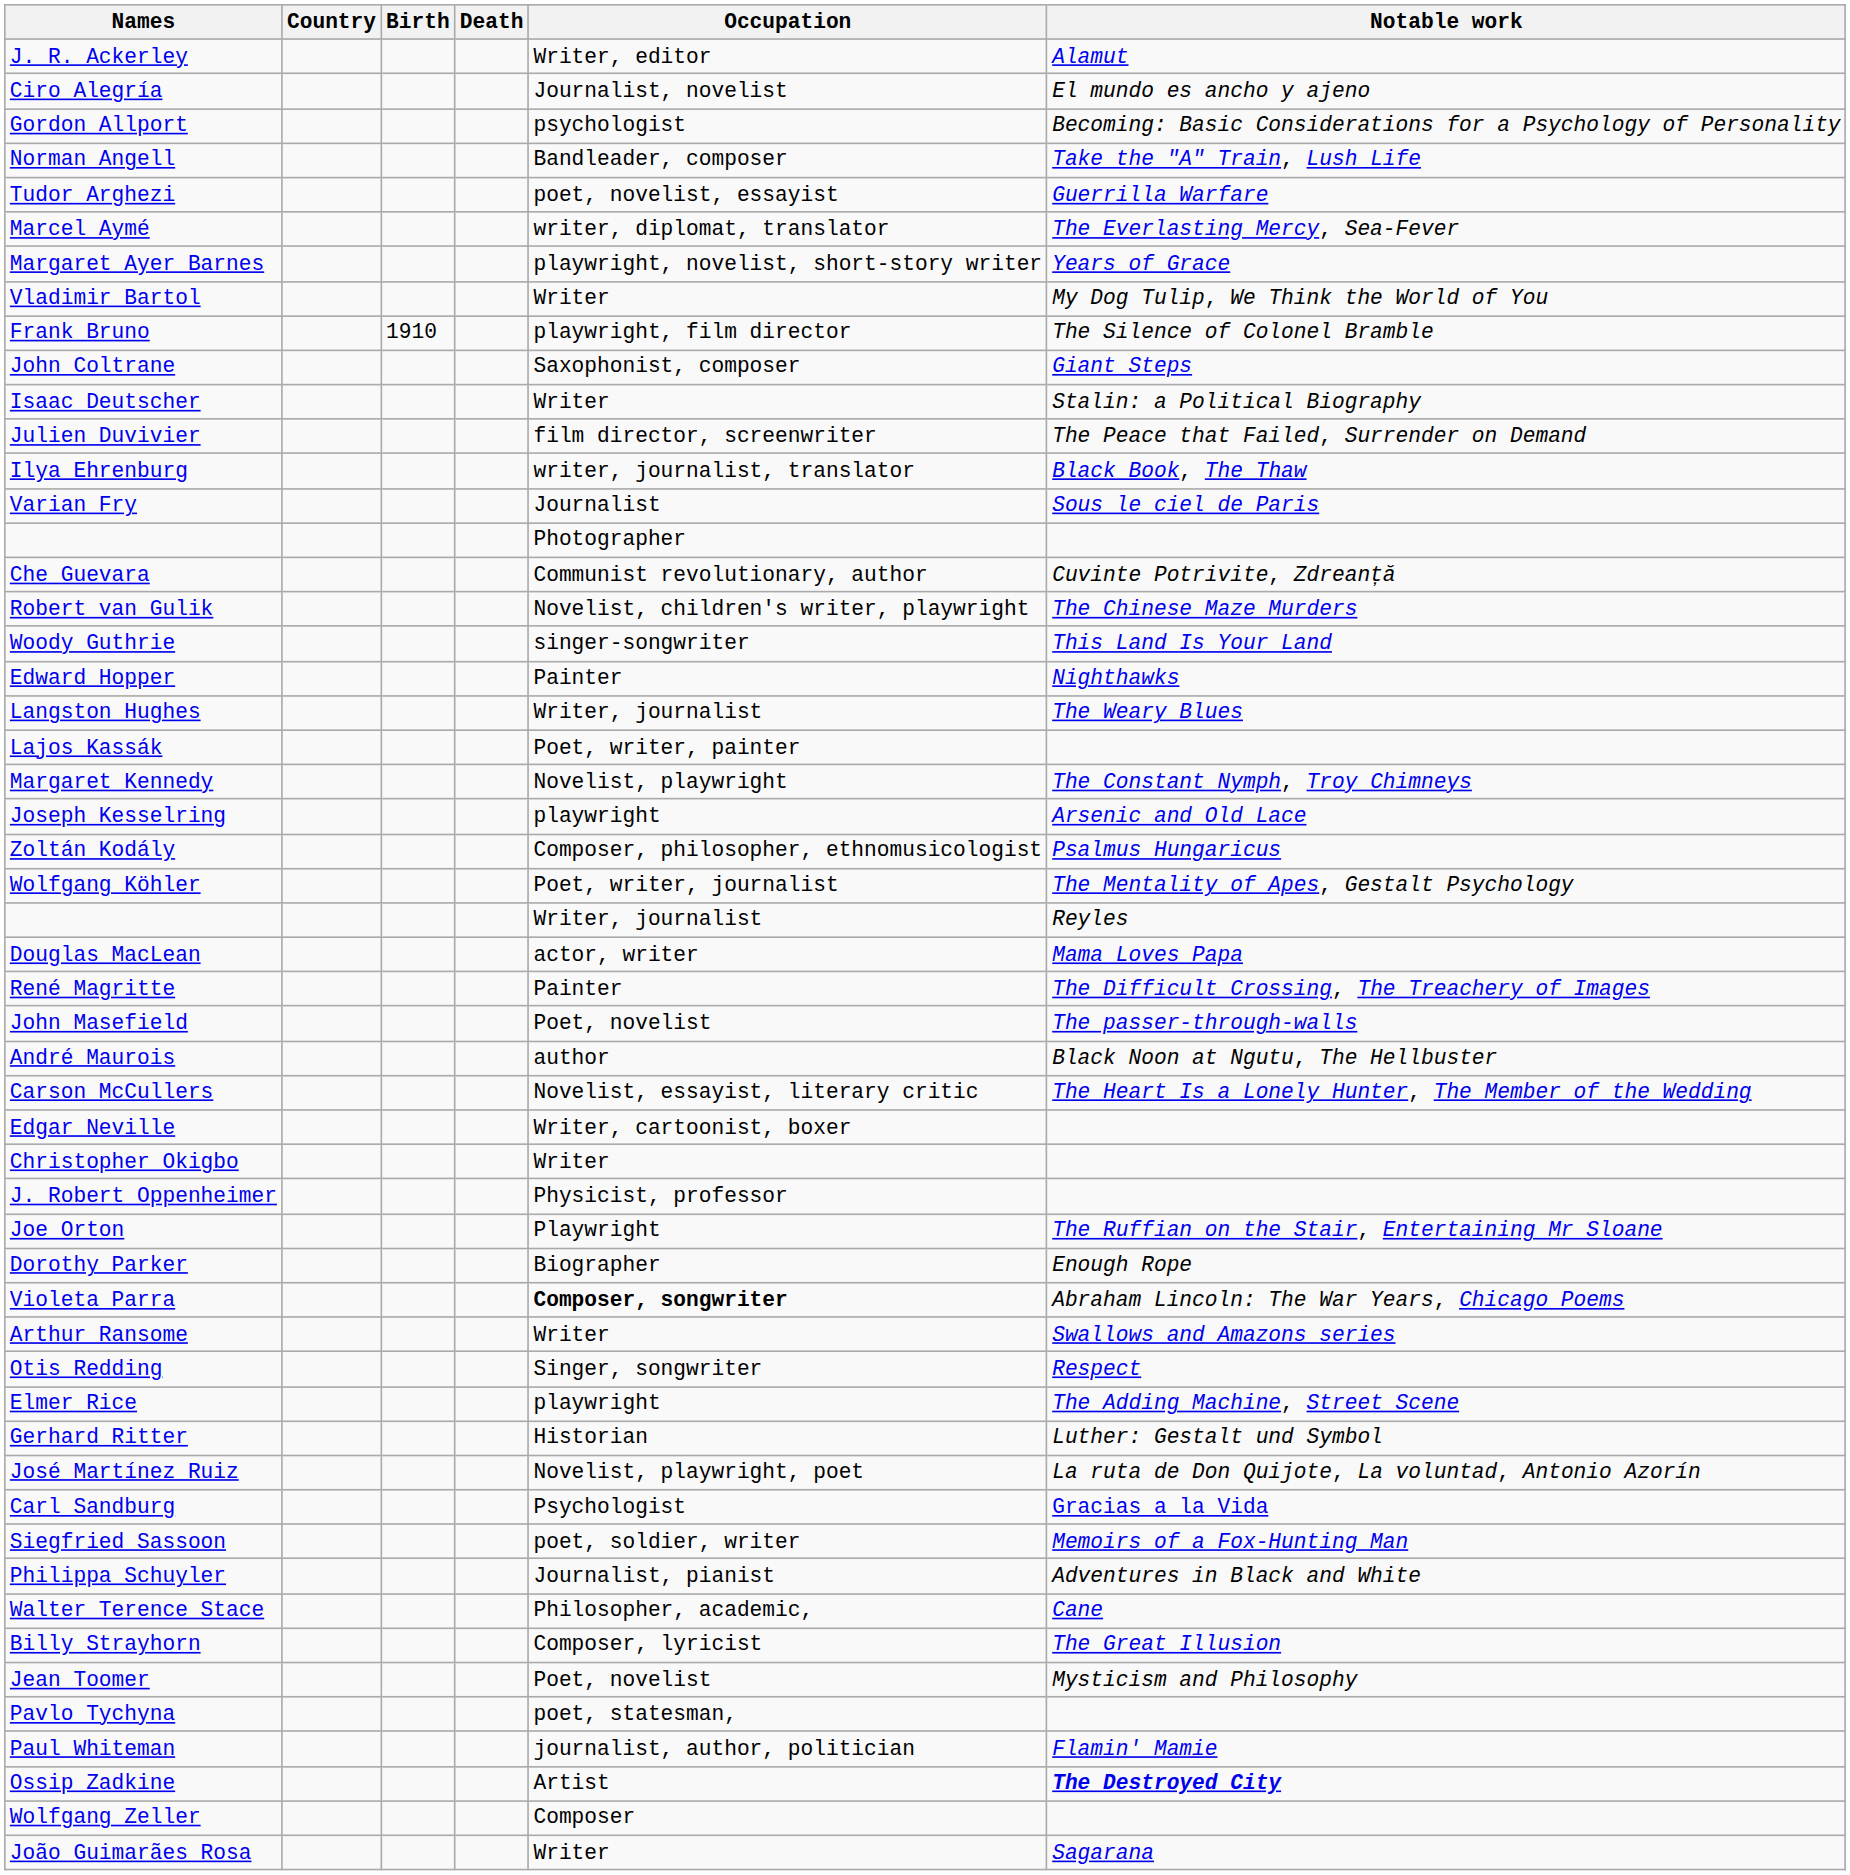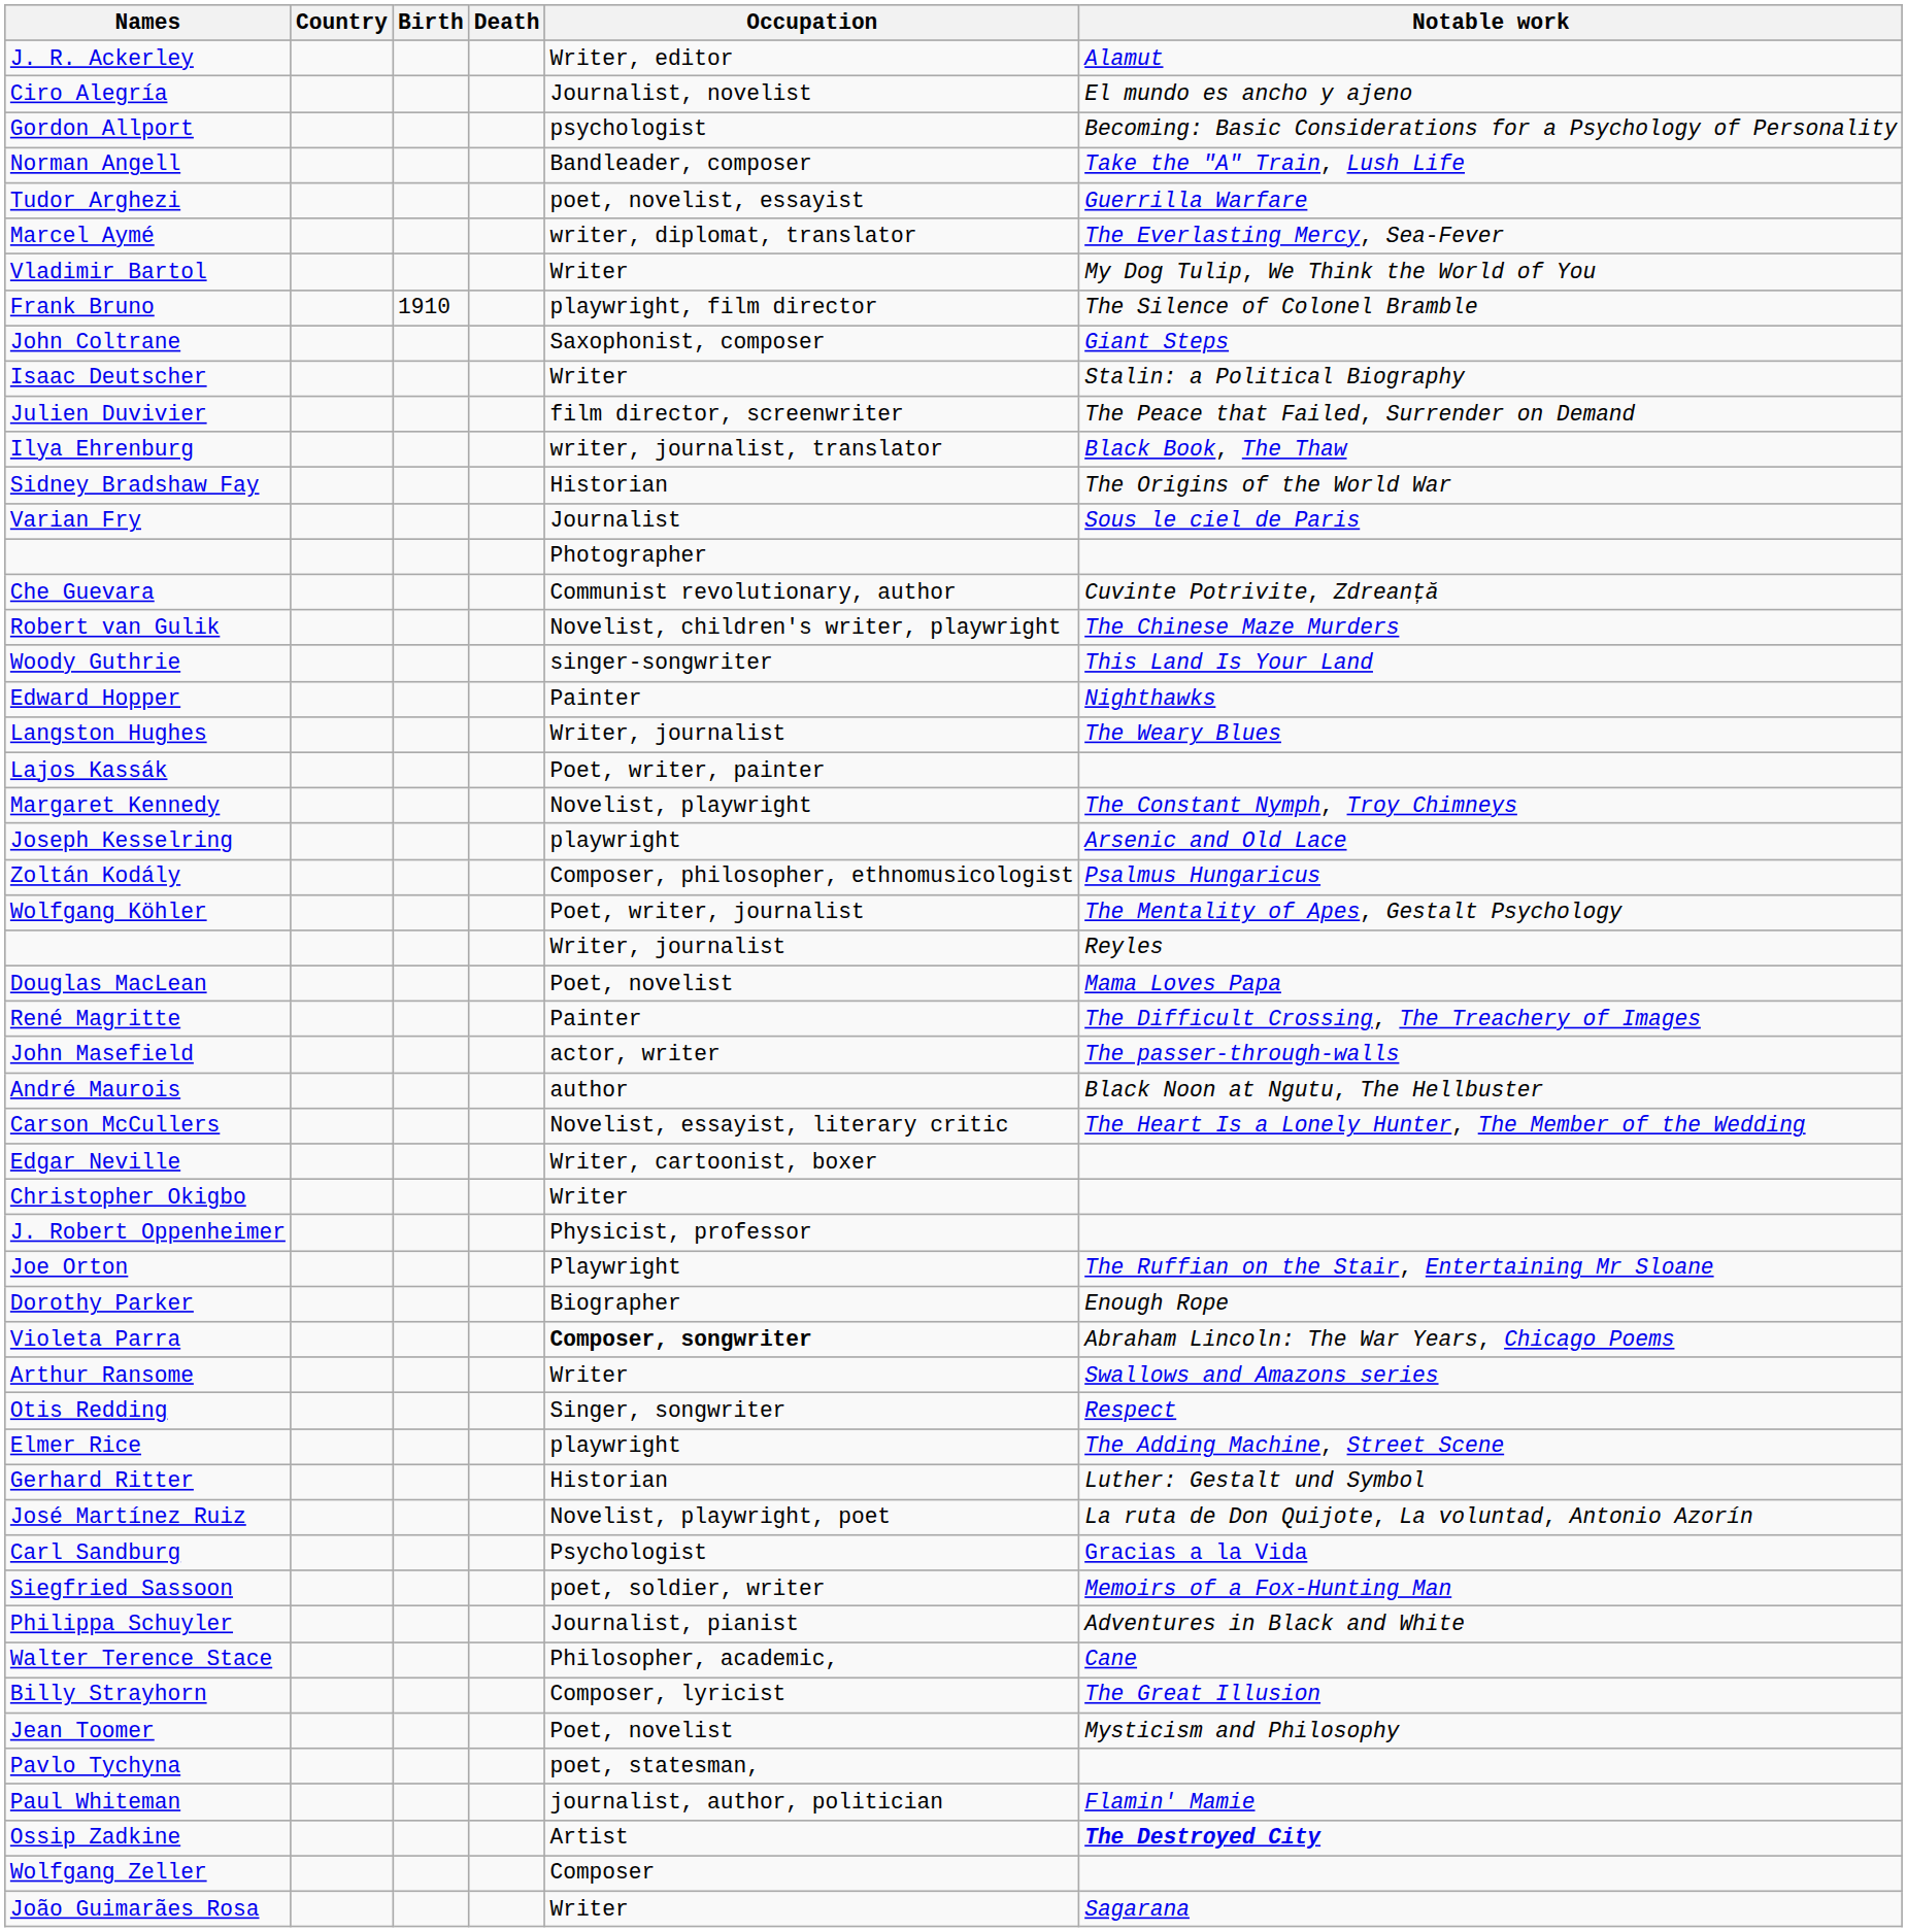- row: Margaret Ayer Barnes | playwright, novelist, short-story writer | Years of Grace
+ row: Sidney Bradshaw Fay | Historian | The Origins of the World War
Douglas MacLean | Occupation: actor, writer -> Poet, novelist
John Masefield | Occupation: Poet, novelist -> actor, writer
